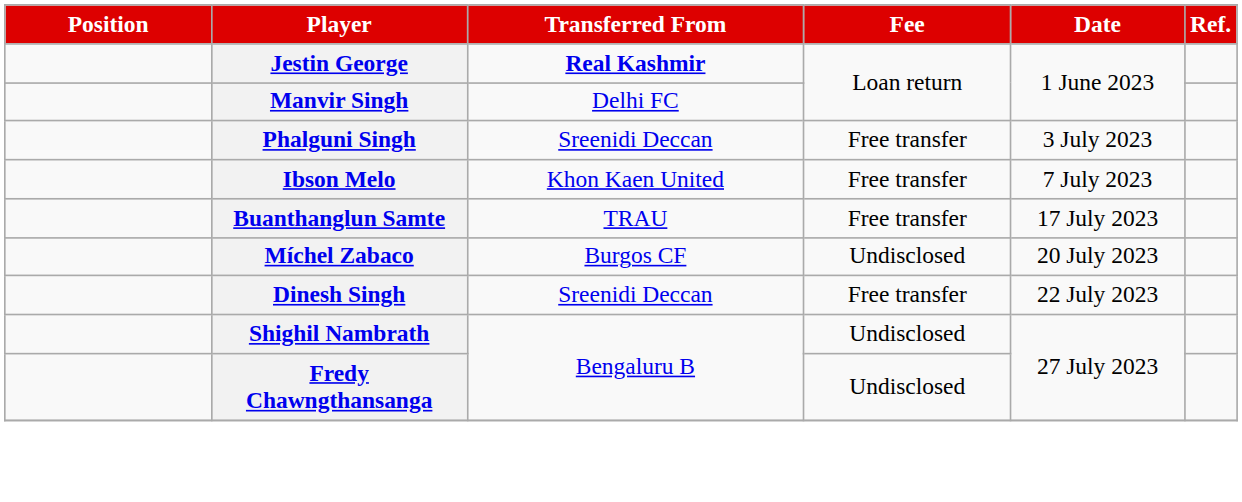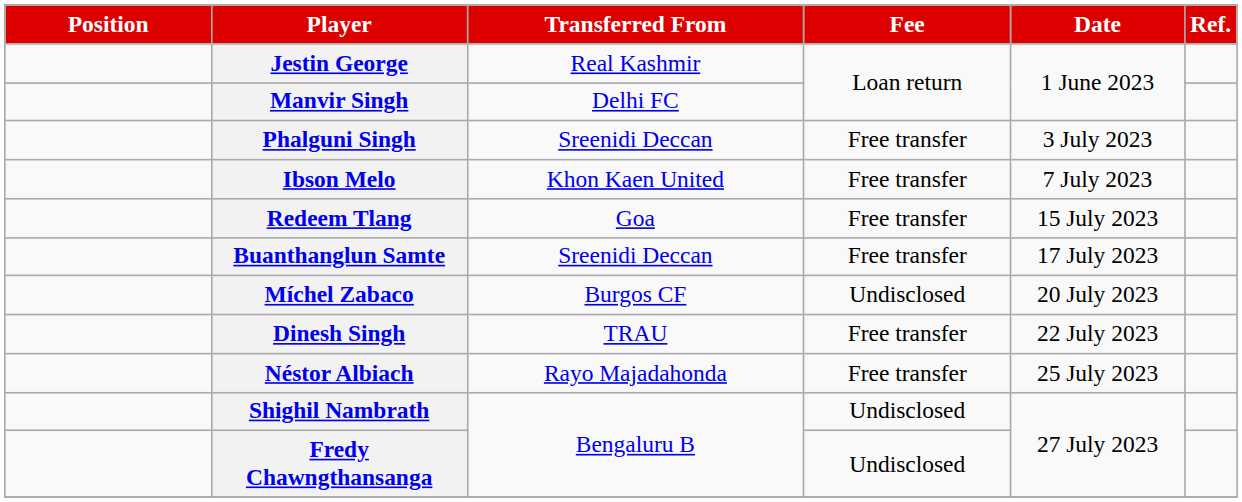Jestin George | Transferred From: bold -> normal
+ row: Redeem Tlang | Goa | Free transfer | 15 July 2023
Buanthanglun Samte | Transferred From: TRAU -> Sreenidi Deccan
Dinesh Singh | Transferred From: Sreenidi Deccan -> TRAU
+ row: Néstor Albiach | Rayo Majadahonda | Free transfer | 25 July 2023
